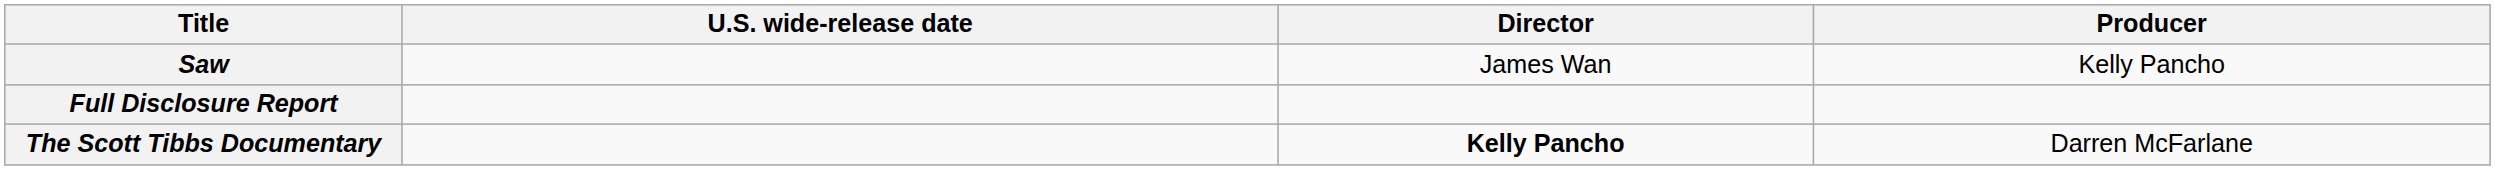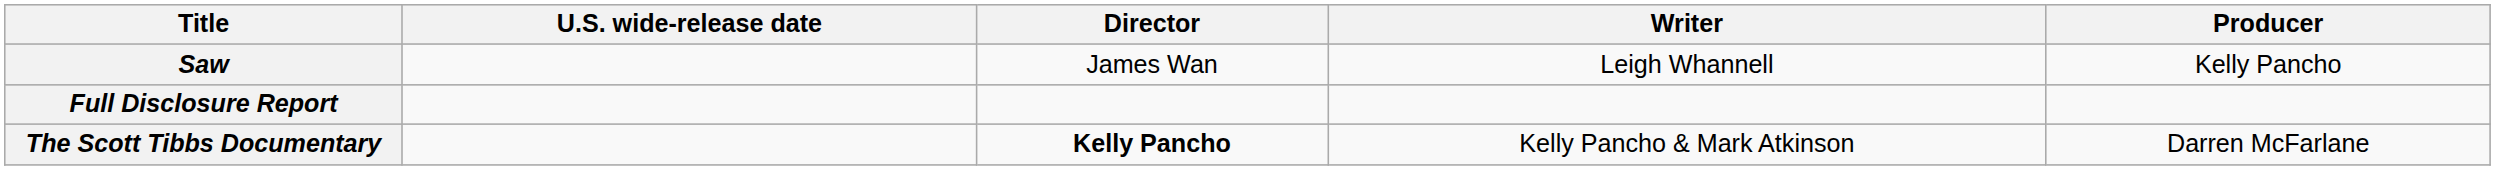+ column: Writer | Leigh Whannell | Kelly Pancho & Mark Atkinson
